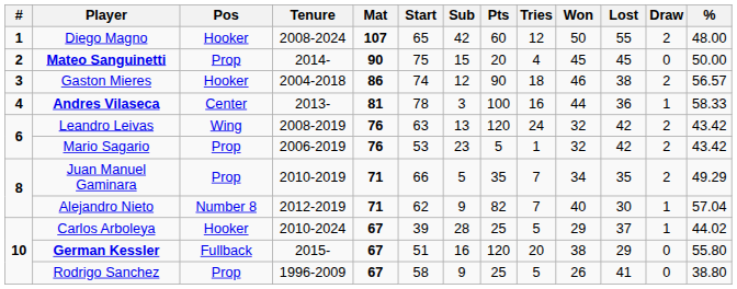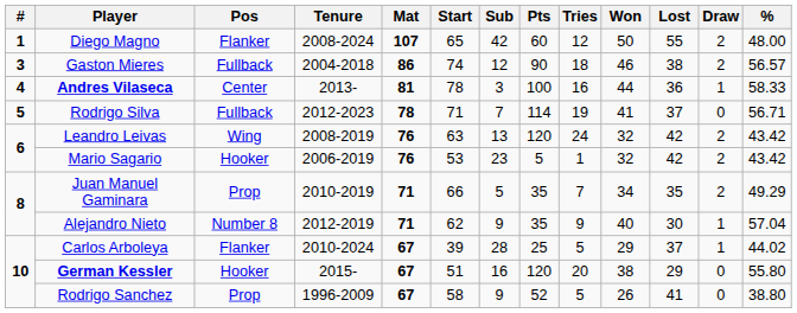Diego Magno | Pos: Hooker -> Flanker
- row: 2 | Mateo Sanguinetti | Prop | 2014- | 90 | 75 | 15 | 20 | 4 | 45 | 45 | 0 | 50.00
Gaston Mieres | Pos: Hooker -> Fullback
+ row: 5 | Rodrigo Silva | Fullback | 2012-2023 | 78 | 71 | 7 | 114 | 19 | 41 | 37 | 0 | 56.71
Mario Sagario | Pos: Prop -> Hooker
Alejandro Nieto | Pts: 82 -> 35
Alejandro Nieto | Tries: 7 -> 9
Carlos Arboleya | Pos: Hooker -> Flanker
German Kessler | Pos: Fullback -> Hooker
Rodrigo Sanchez | Pts: 25 -> 52
